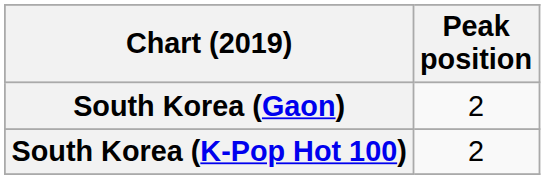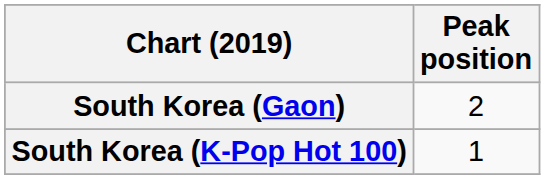South Korea (K-Pop Hot 100) | Peak position: 2 -> 1
